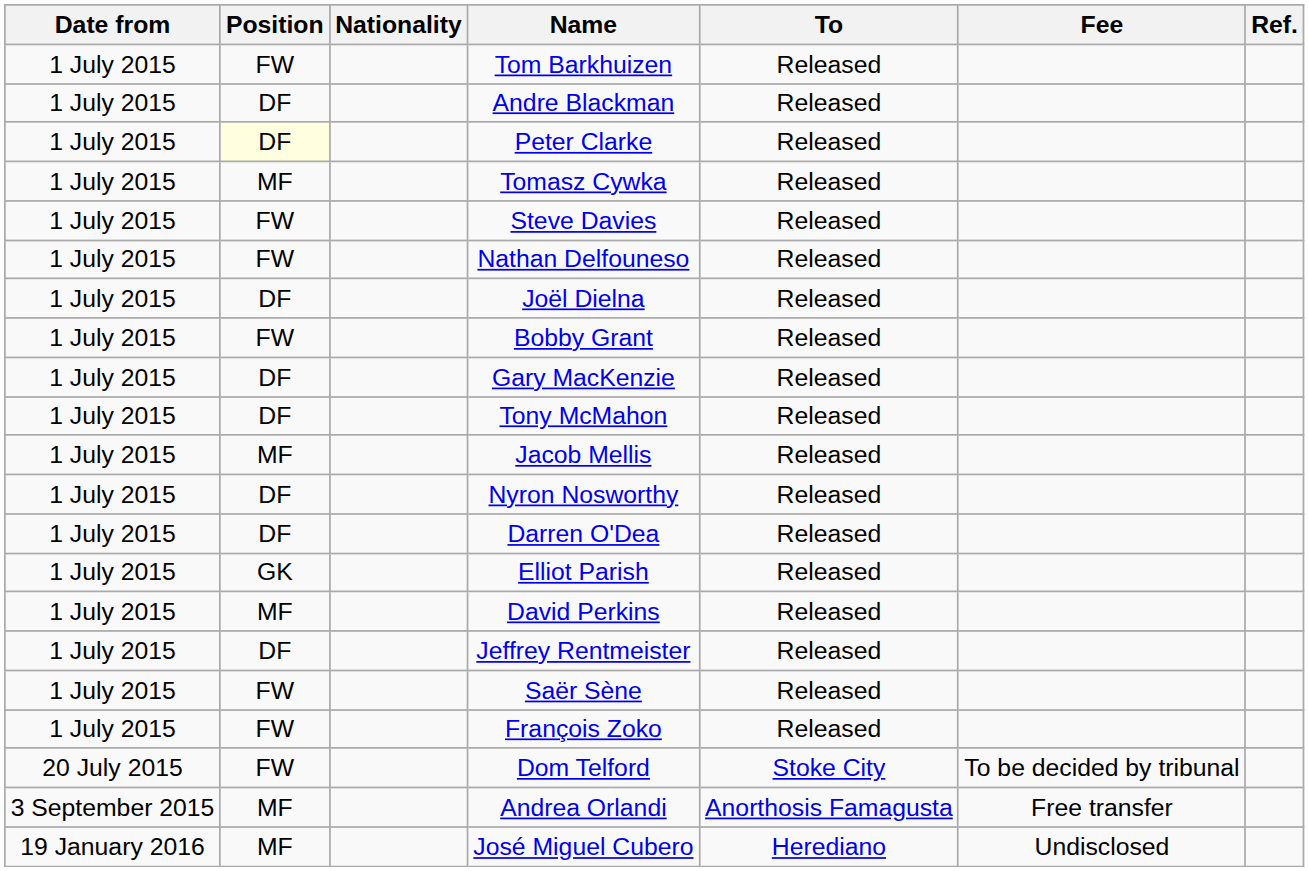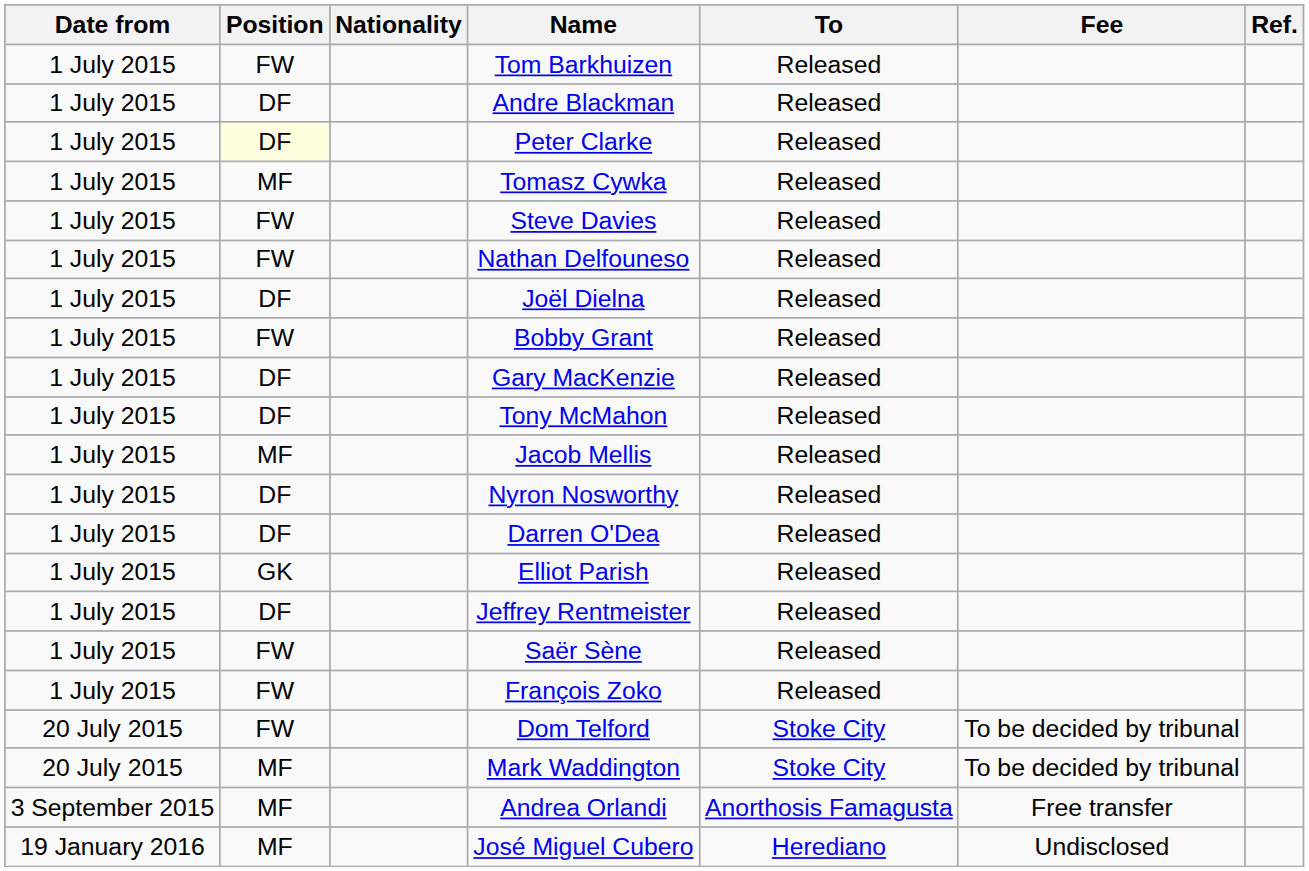- row: 1 July 2015 | MF | David Perkins | Released
+ row: 20 July 2015 | MF | Mark Waddington | Stoke City | To be decided by tribunal
